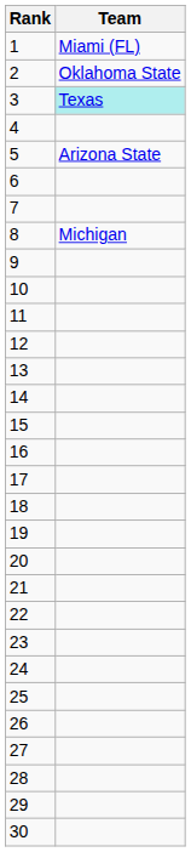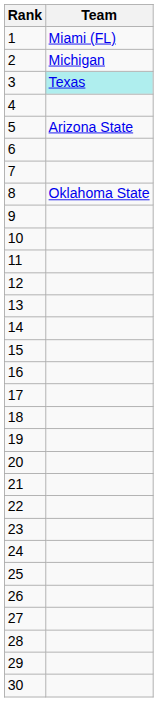2 | Team: Oklahoma State -> Michigan
8 | Team: Michigan -> Oklahoma State
